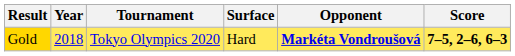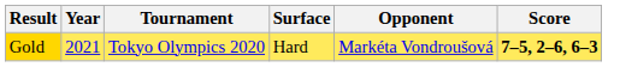Gold | Year: 2018 -> 2021
Gold | Opponent: bold -> normal
